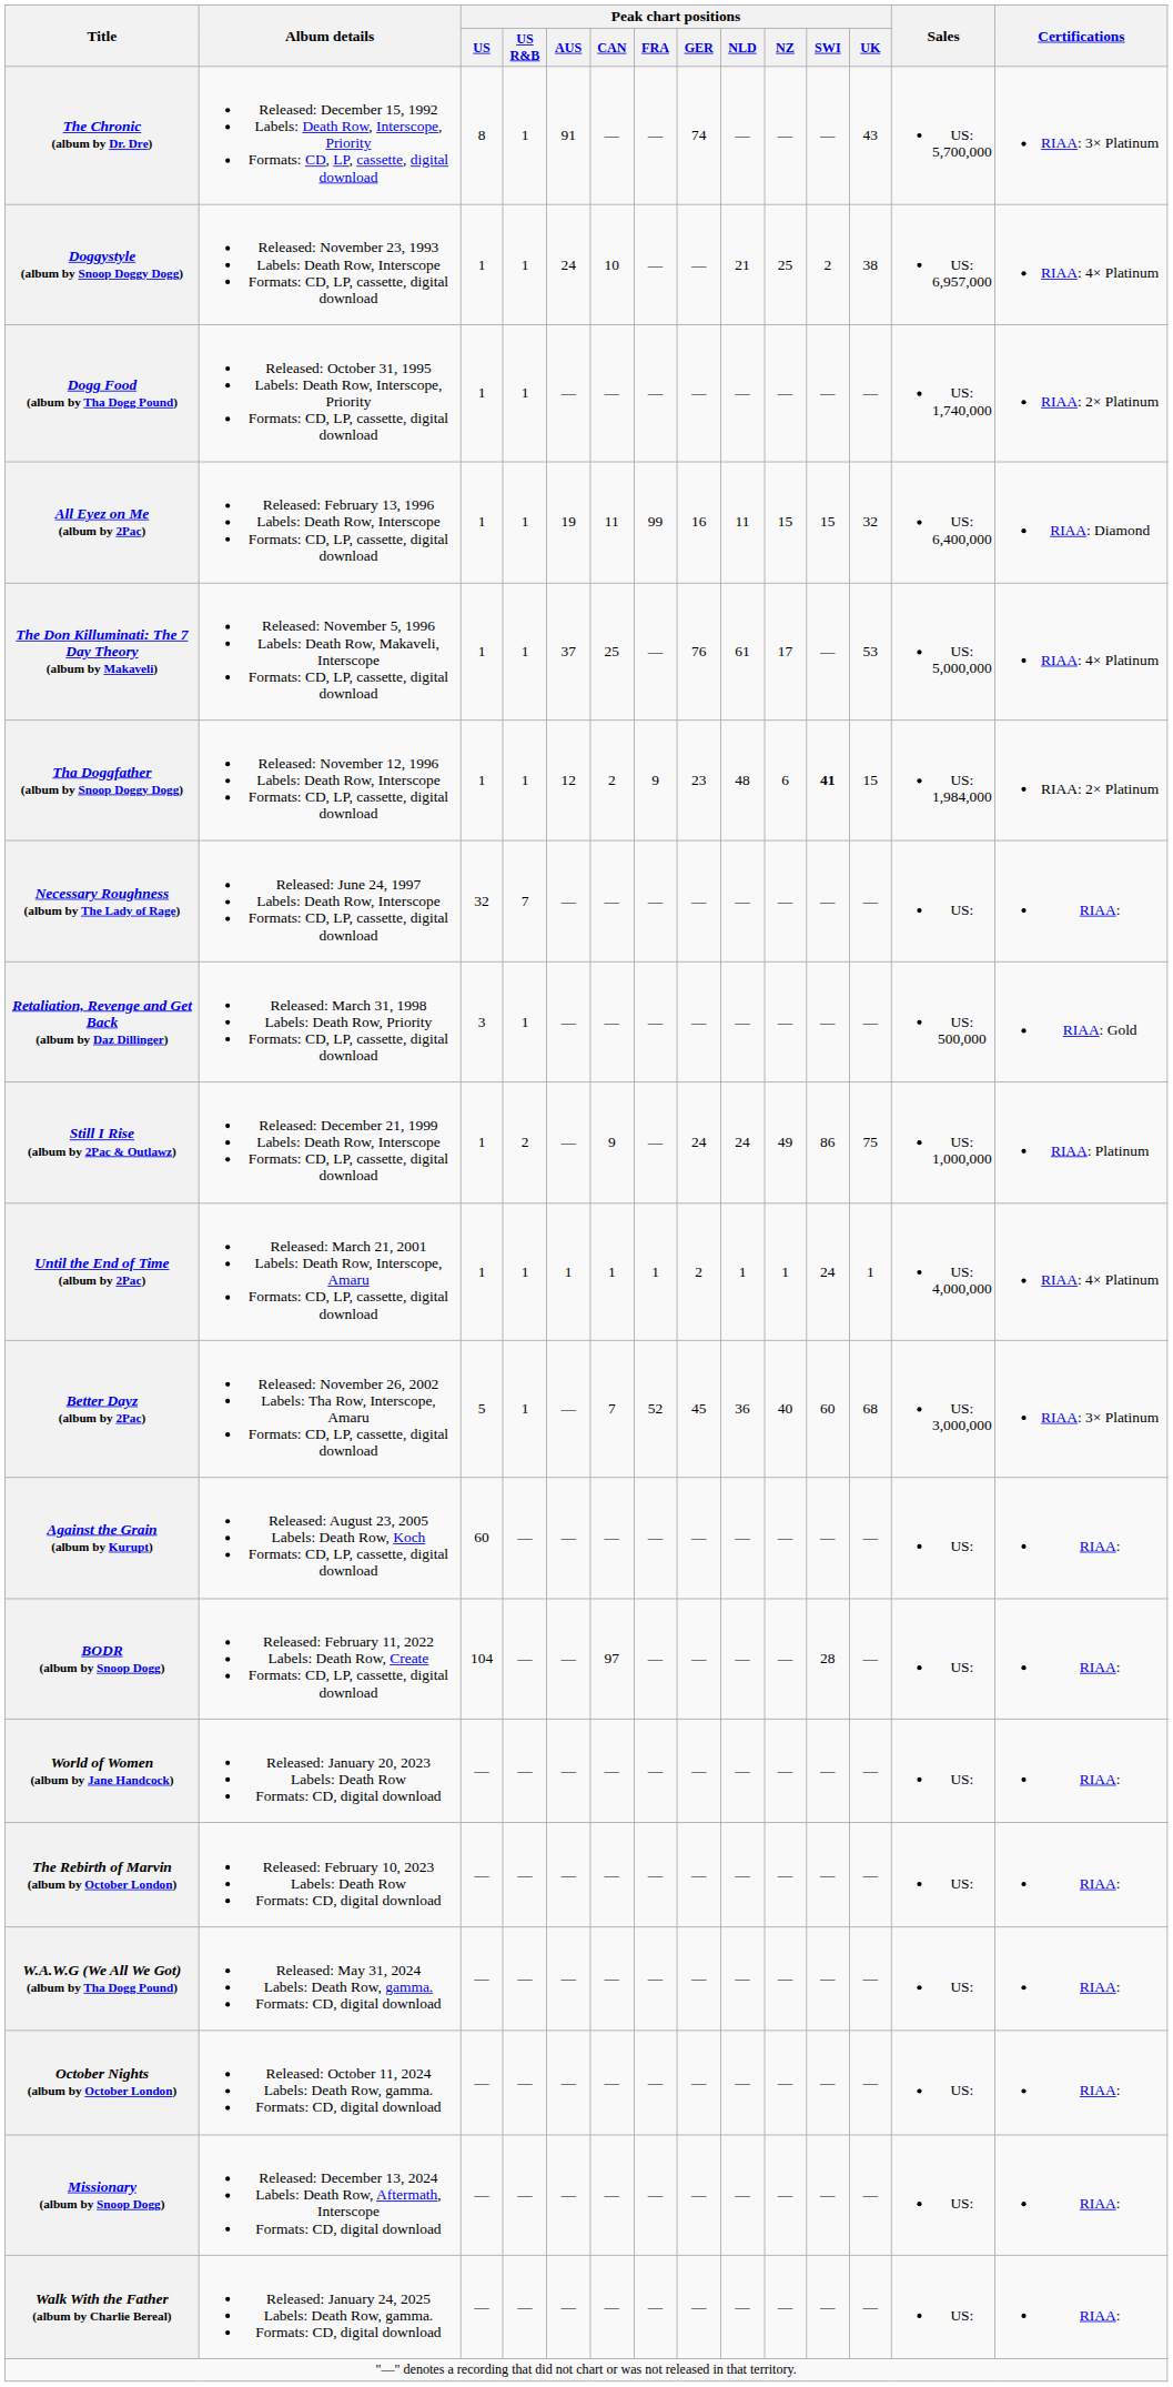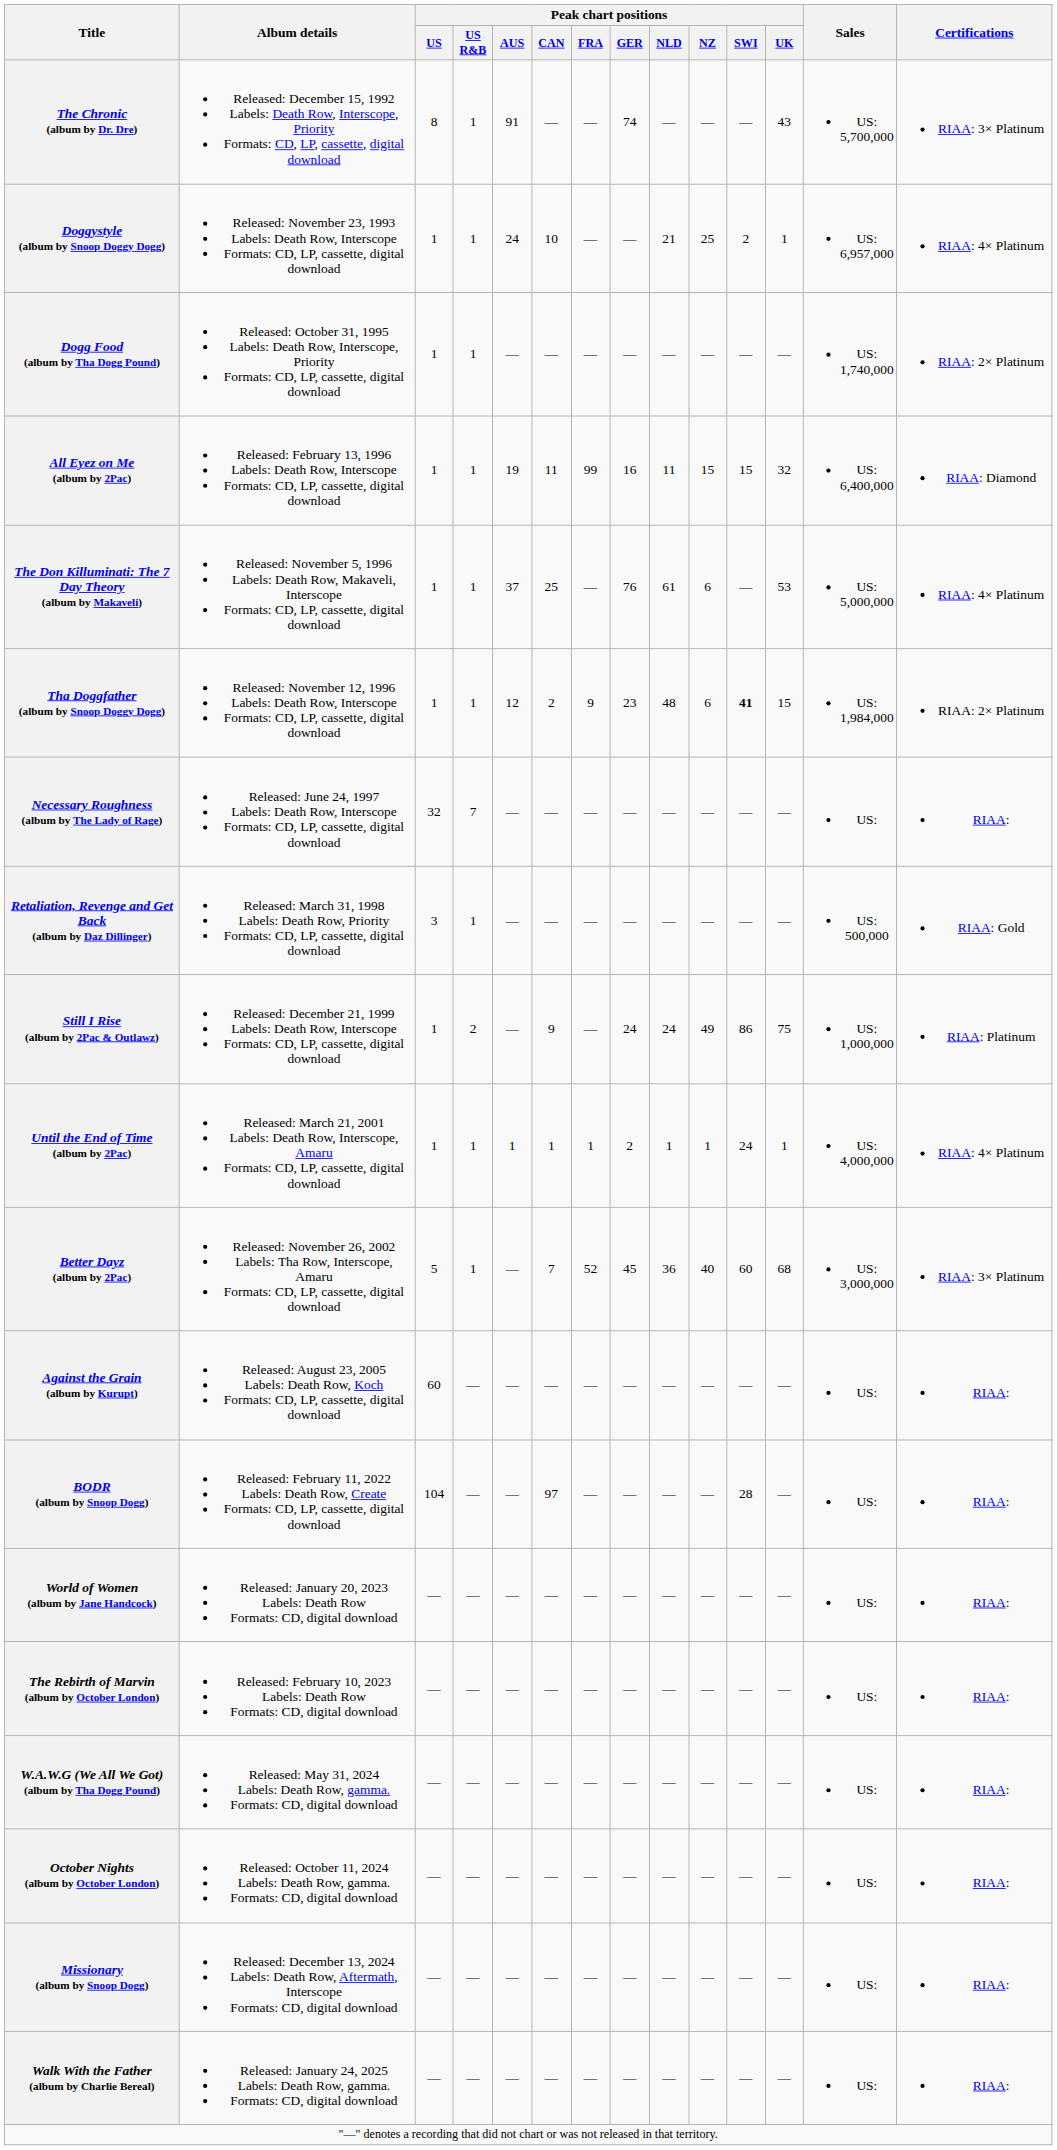Doggystyle (album by Snoop Doggy Dogg) | Peak chart positions / UK: 38 -> 1
The Don Killuminati: The 7 Day Theory (album by Makaveli) | Peak chart positions / NZ: 17 -> 6
